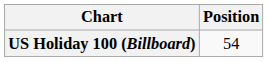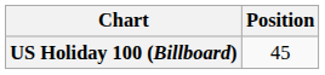US Holiday 100 (Billboard) | Position: 54 -> 45
